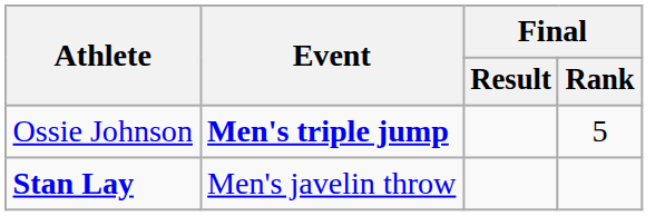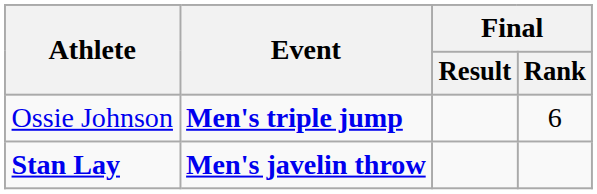Ossie Johnson | Final / Rank: 5 -> 6
Stan Lay | Event: normal -> bold
